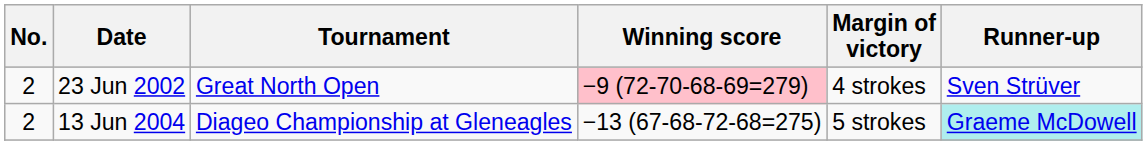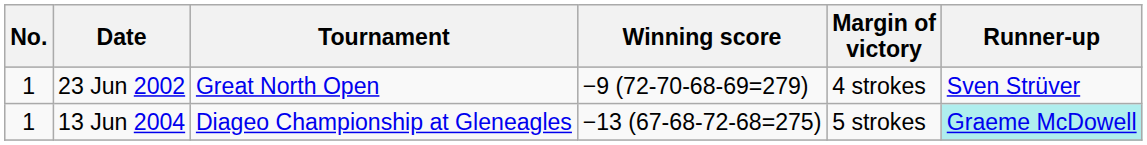23 Jun 2002 | No.: 2 -> 1
23 Jun 2002 | Winning score: pink background -> no background
13 Jun 2004 | No.: 2 -> 1
